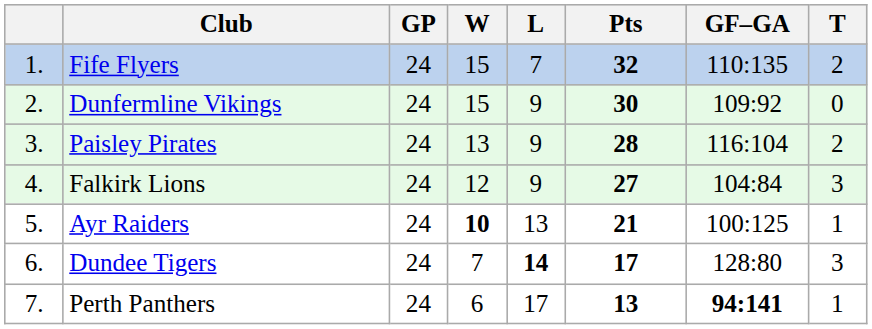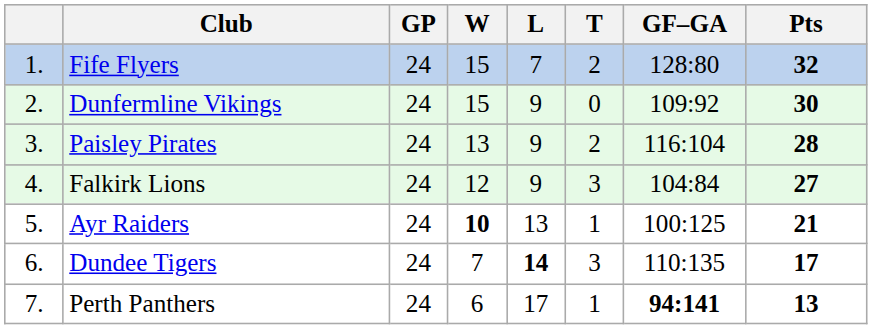columns swapped: T <-> Pts
Fife Flyers | GF–GA: 110:135 -> 128:80
Dundee Tigers | GF–GA: 128:80 -> 110:135
